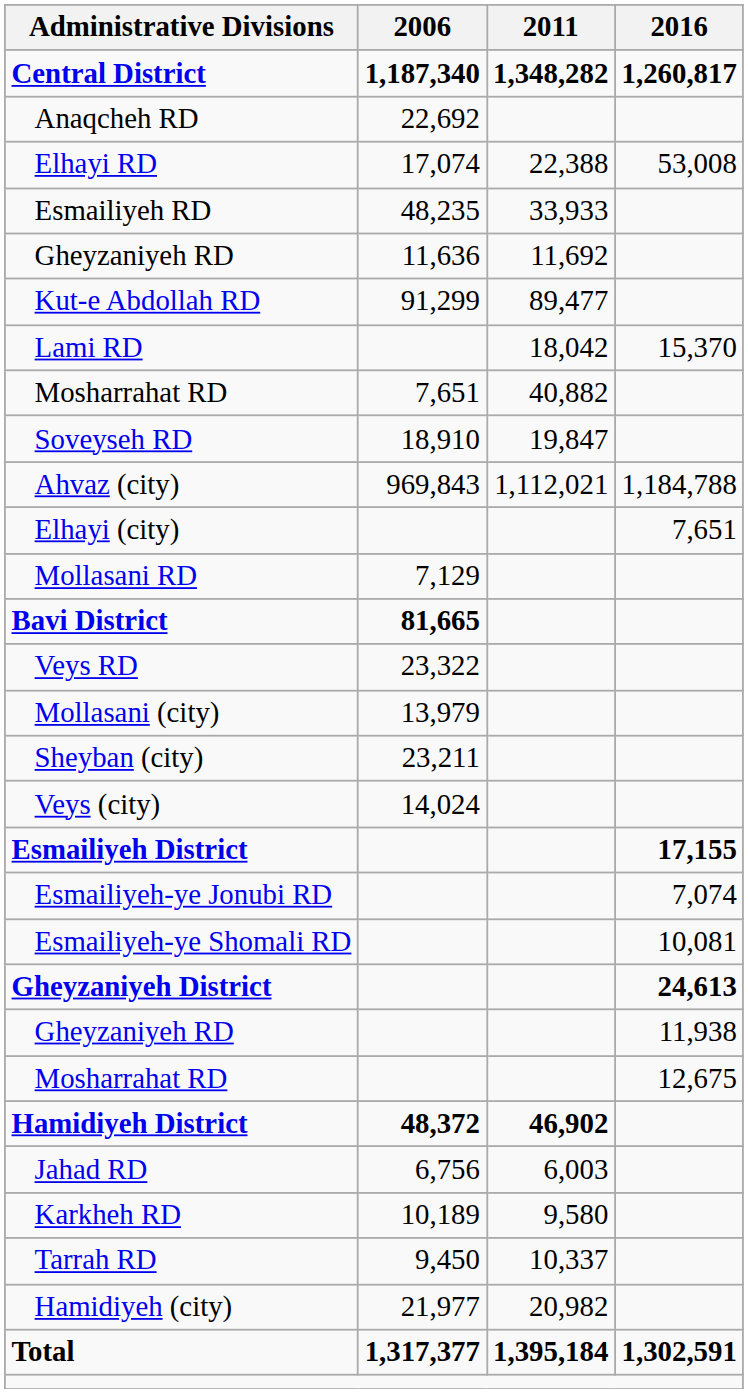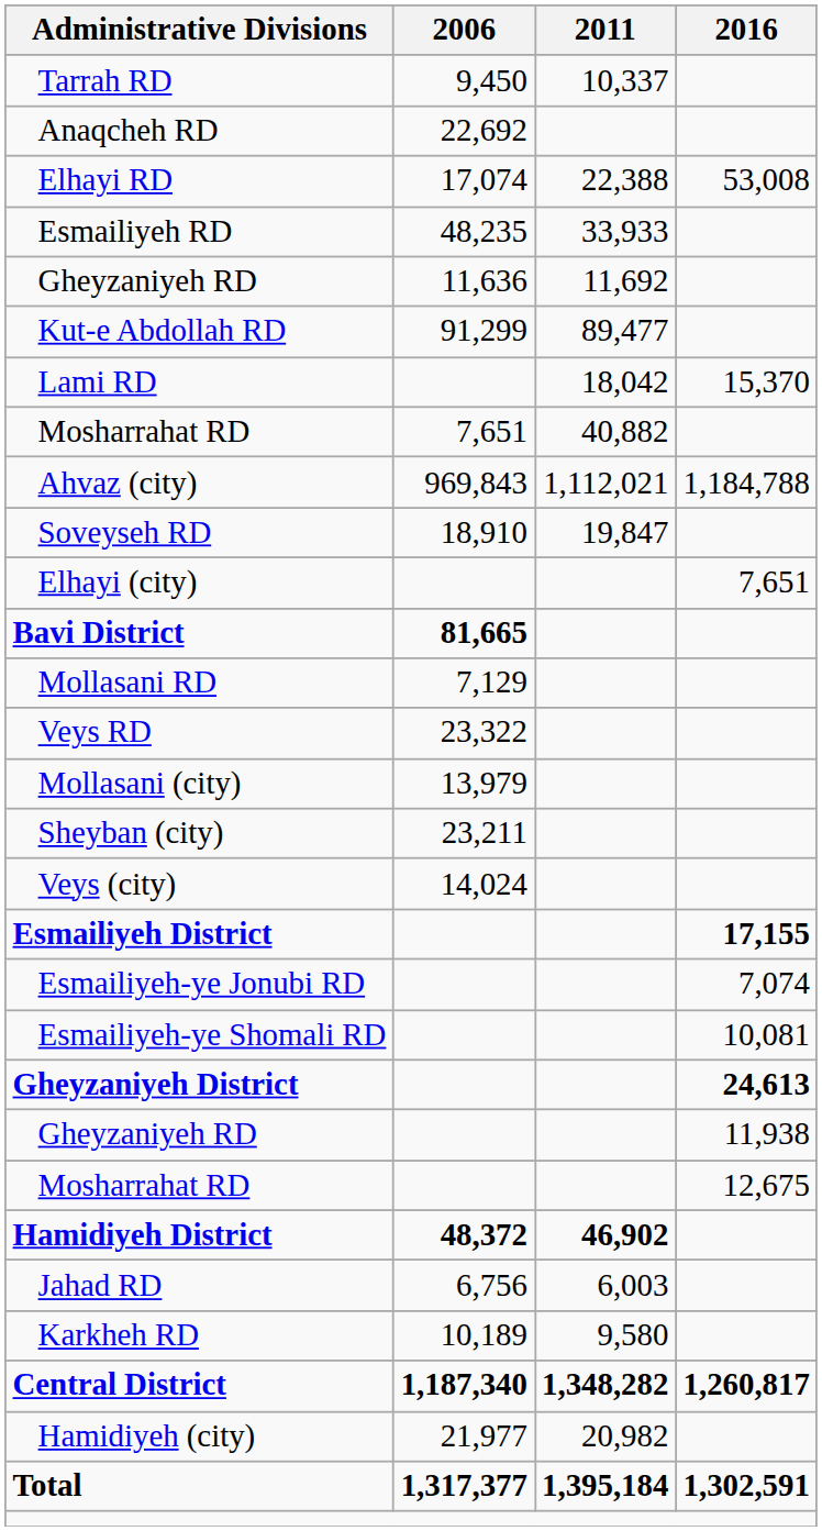rows swapped: Central District <-> Tarrah RD
rows swapped: Soveyseh RD <-> Ahvaz (city)
rows swapped: Bavi District <-> Mollasani RD
